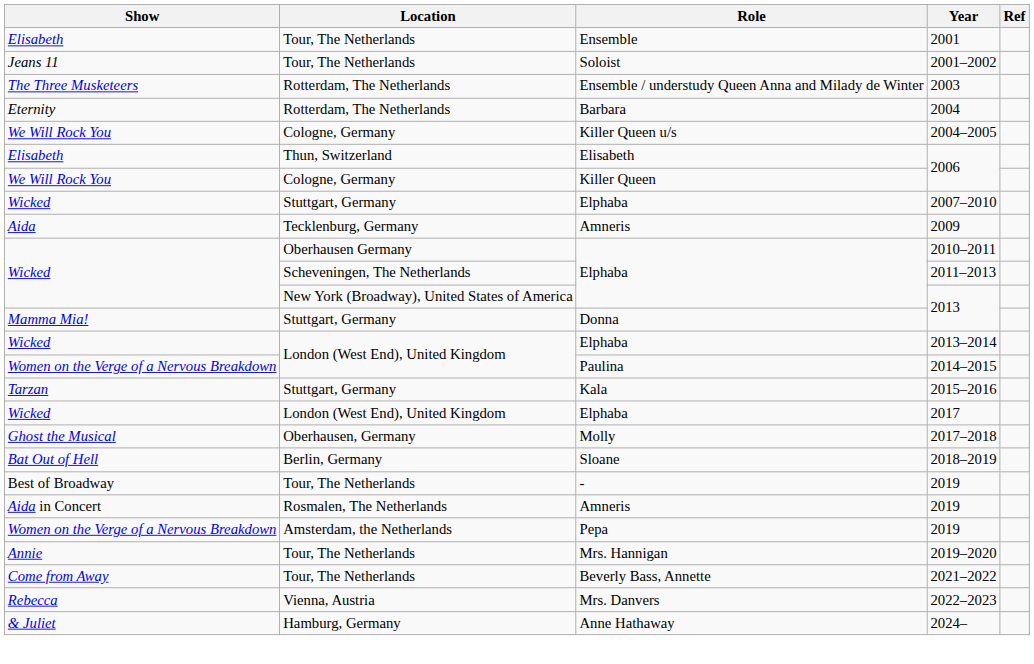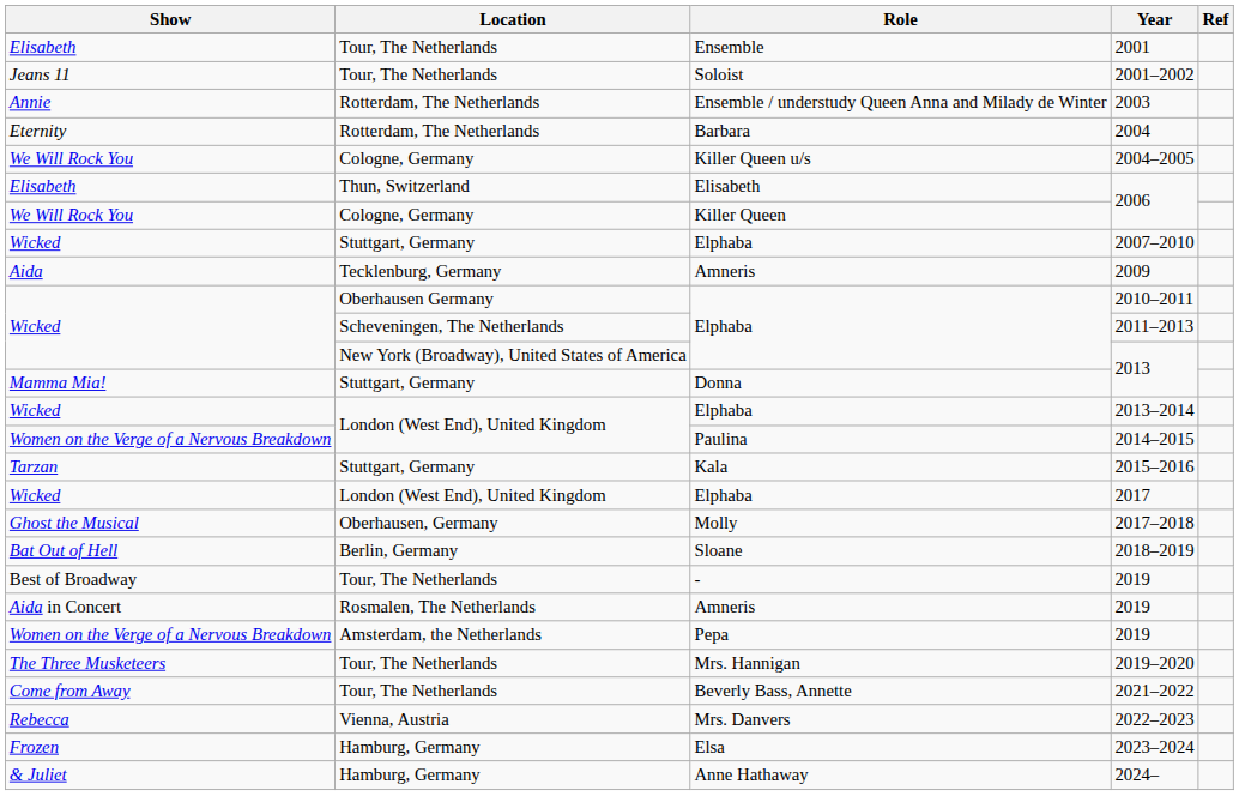2003 | Show: The Three Musketeers -> Annie
2019–2020 | Show: Annie -> The Three Musketeers
+ row: Frozen | Hamburg, Germany | Elsa | 2023–2024
